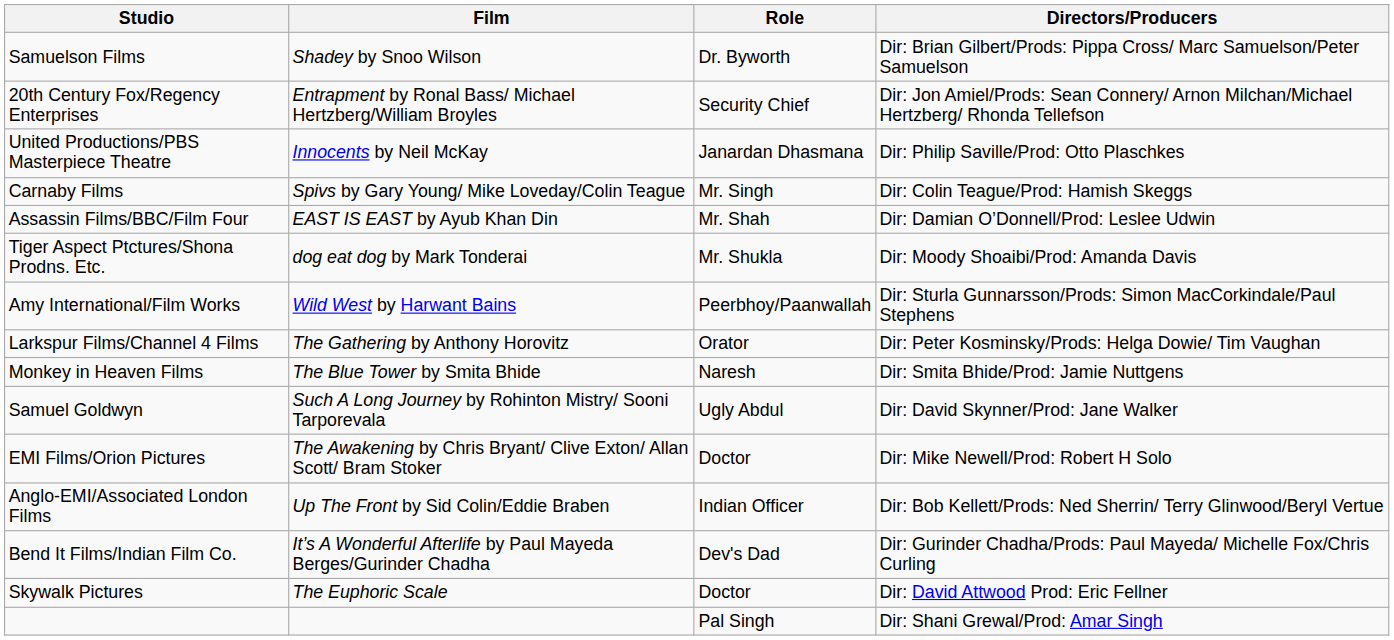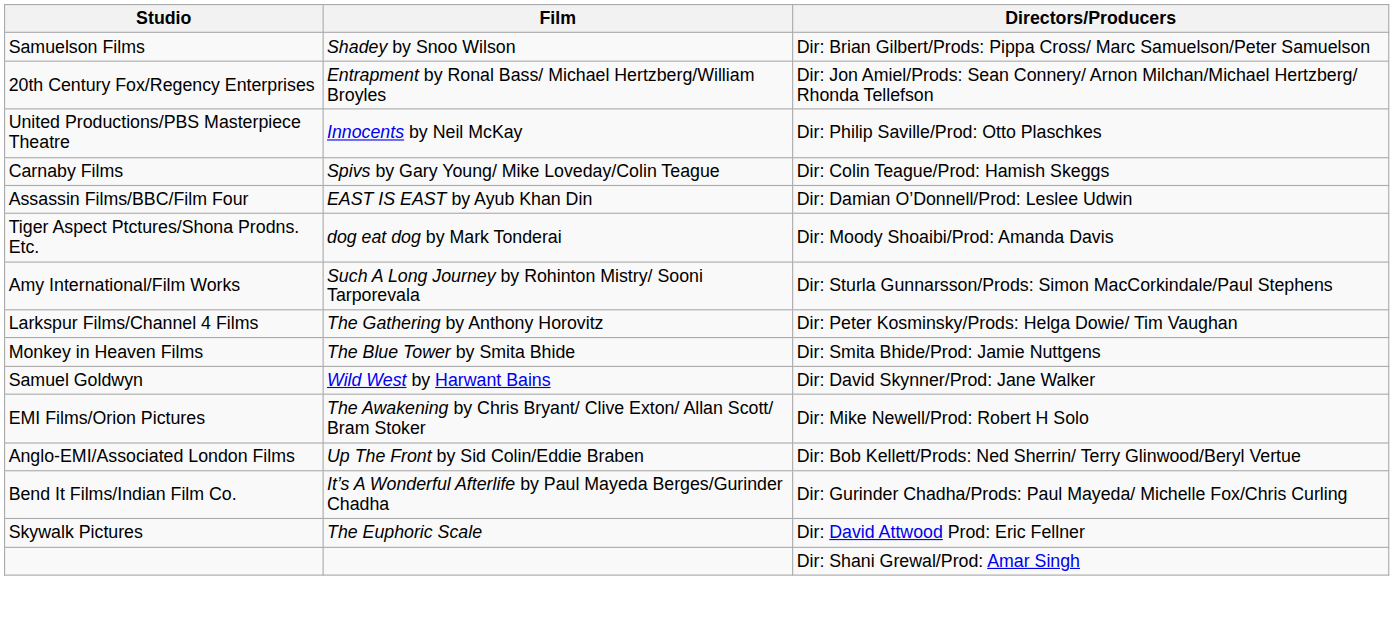- column: Role | Dr. Byworth | Security Chief | Janardan Dhasmana | Mr. Singh | Mr. Shah | Mr. Shukla | Peerbhoy/Paanwallah | Orator | Naresh | Ugly Abdul | Doctor | Indian Officer | Dev's Dad | Doctor | Pal Singh
Amy International/Film Works | Film: Wild West by Harwant Bains -> Such A Long Journey by Rohinton Mistry/ Sooni Tarporevala
Samuel Goldwyn | Film: Such A Long Journey by Rohinton Mistry/ Sooni Tarporevala -> Wild West by Harwant Bains
